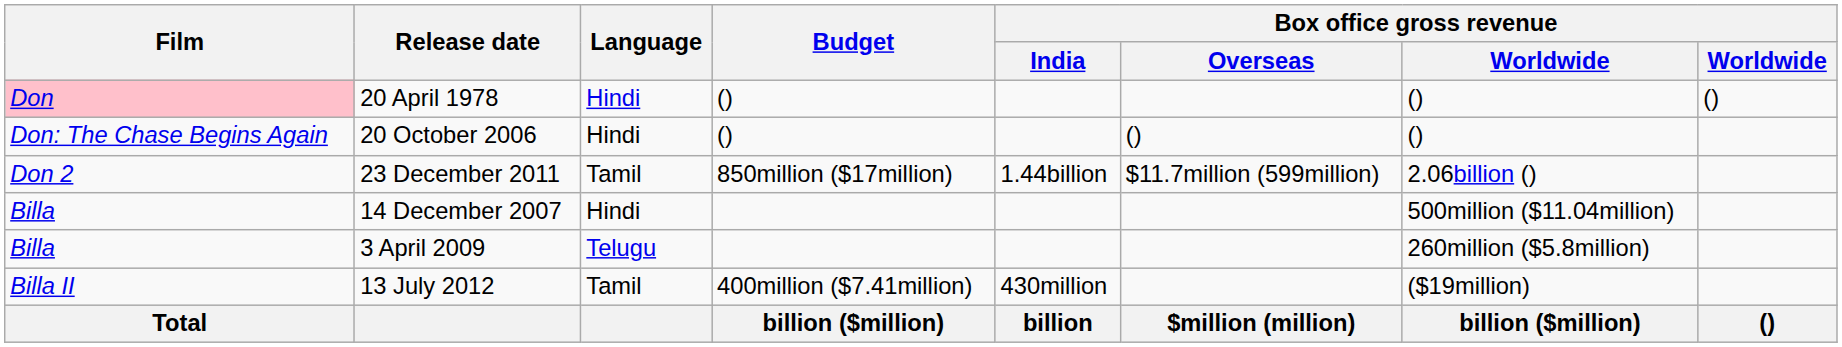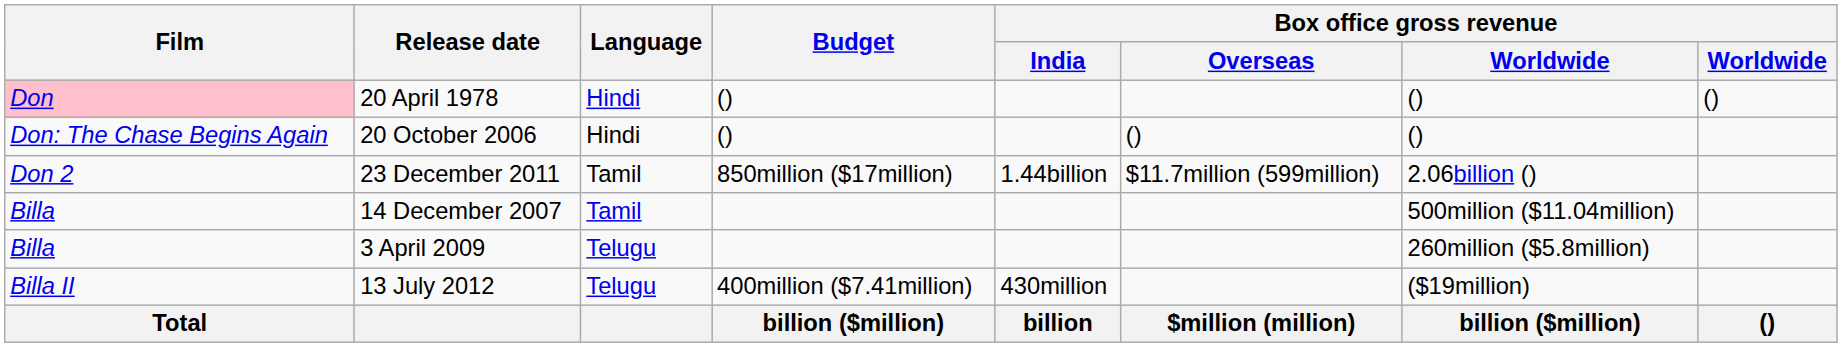14 December 2007 | Language: Hindi -> Tamil
13 July 2012 | Language: Tamil -> Telugu
